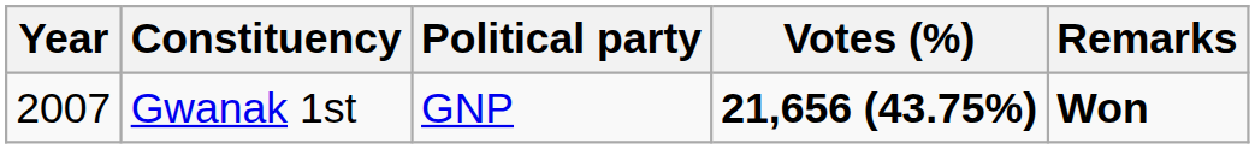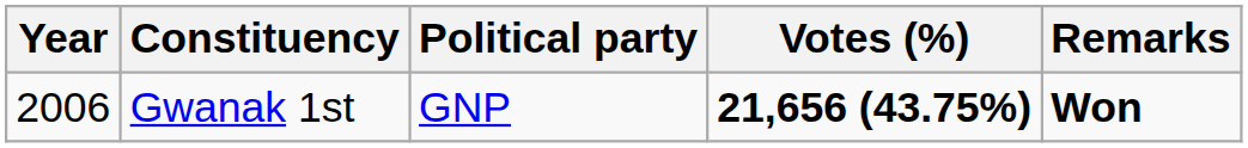Gwanak 1st | Year: 2007 -> 2006
